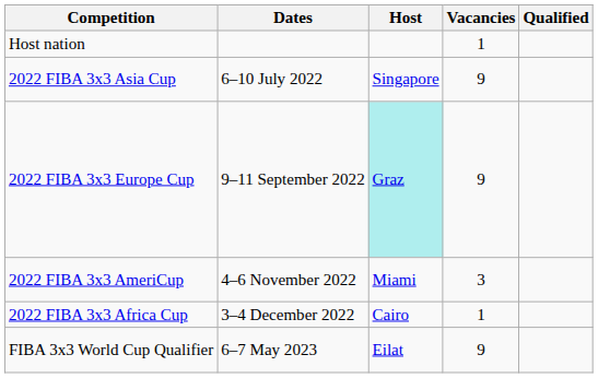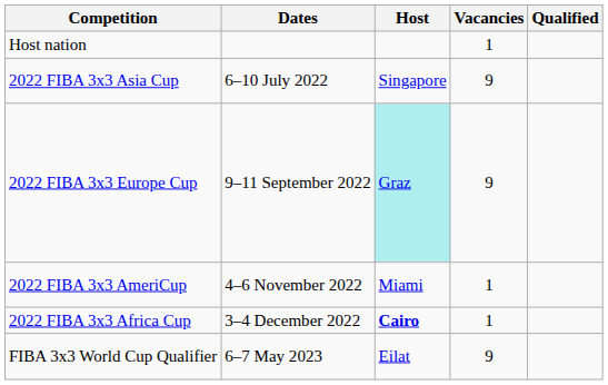2022 FIBA 3x3 AmeriCup | Vacancies: 3 -> 1
2022 FIBA 3x3 Africa Cup | Host: normal -> bold
